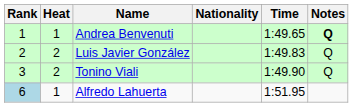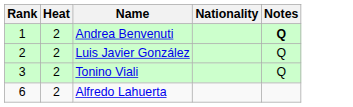- column: Time | 1:49.65 | 1:49.83 | 1:49.90 | 1:51.95
Andrea Benvenuti | Heat: 1 -> 2
Alfredo Lahuerta | Rank: lightblue background -> no background
Alfredo Lahuerta | Heat: 1 -> 2
